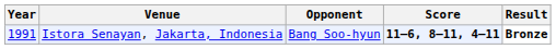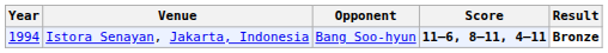Istora Senayan, Jakarta, Indonesia | Year: 1991 -> 1994
